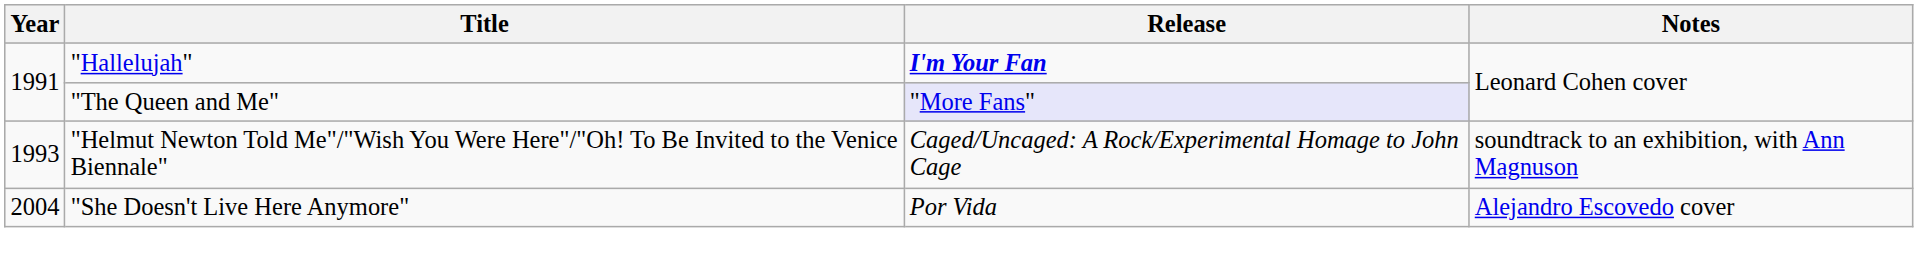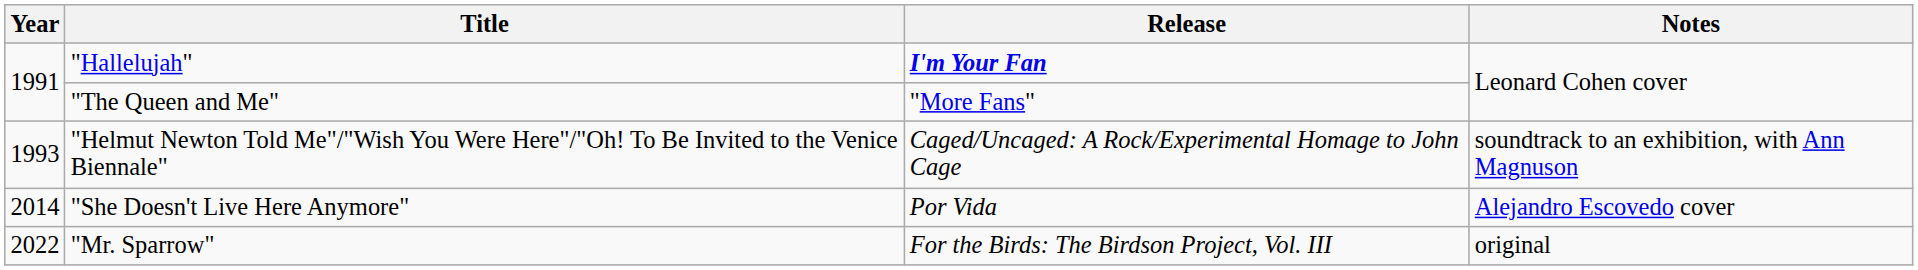"The Queen and Me" | Release: lavender background -> no background
"She Doesn't Live Here Anymore" | Year: 2004 -> 2014
+ row: 2022 | "Mr. Sparrow" | For the Birds: The Birdson Project, Vol. III | original
